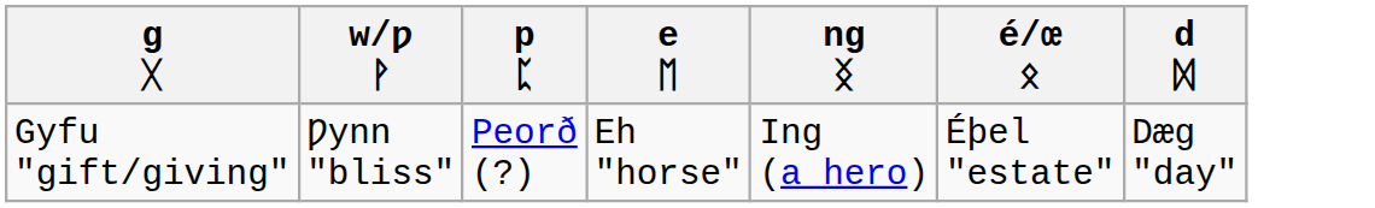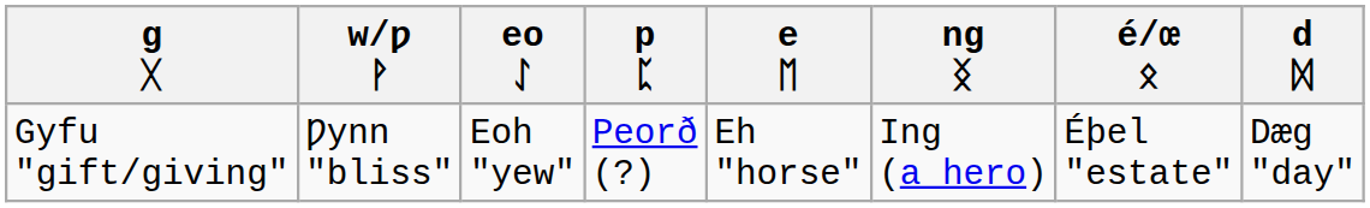+ column: eo ᛇ | Eoh "yew"
